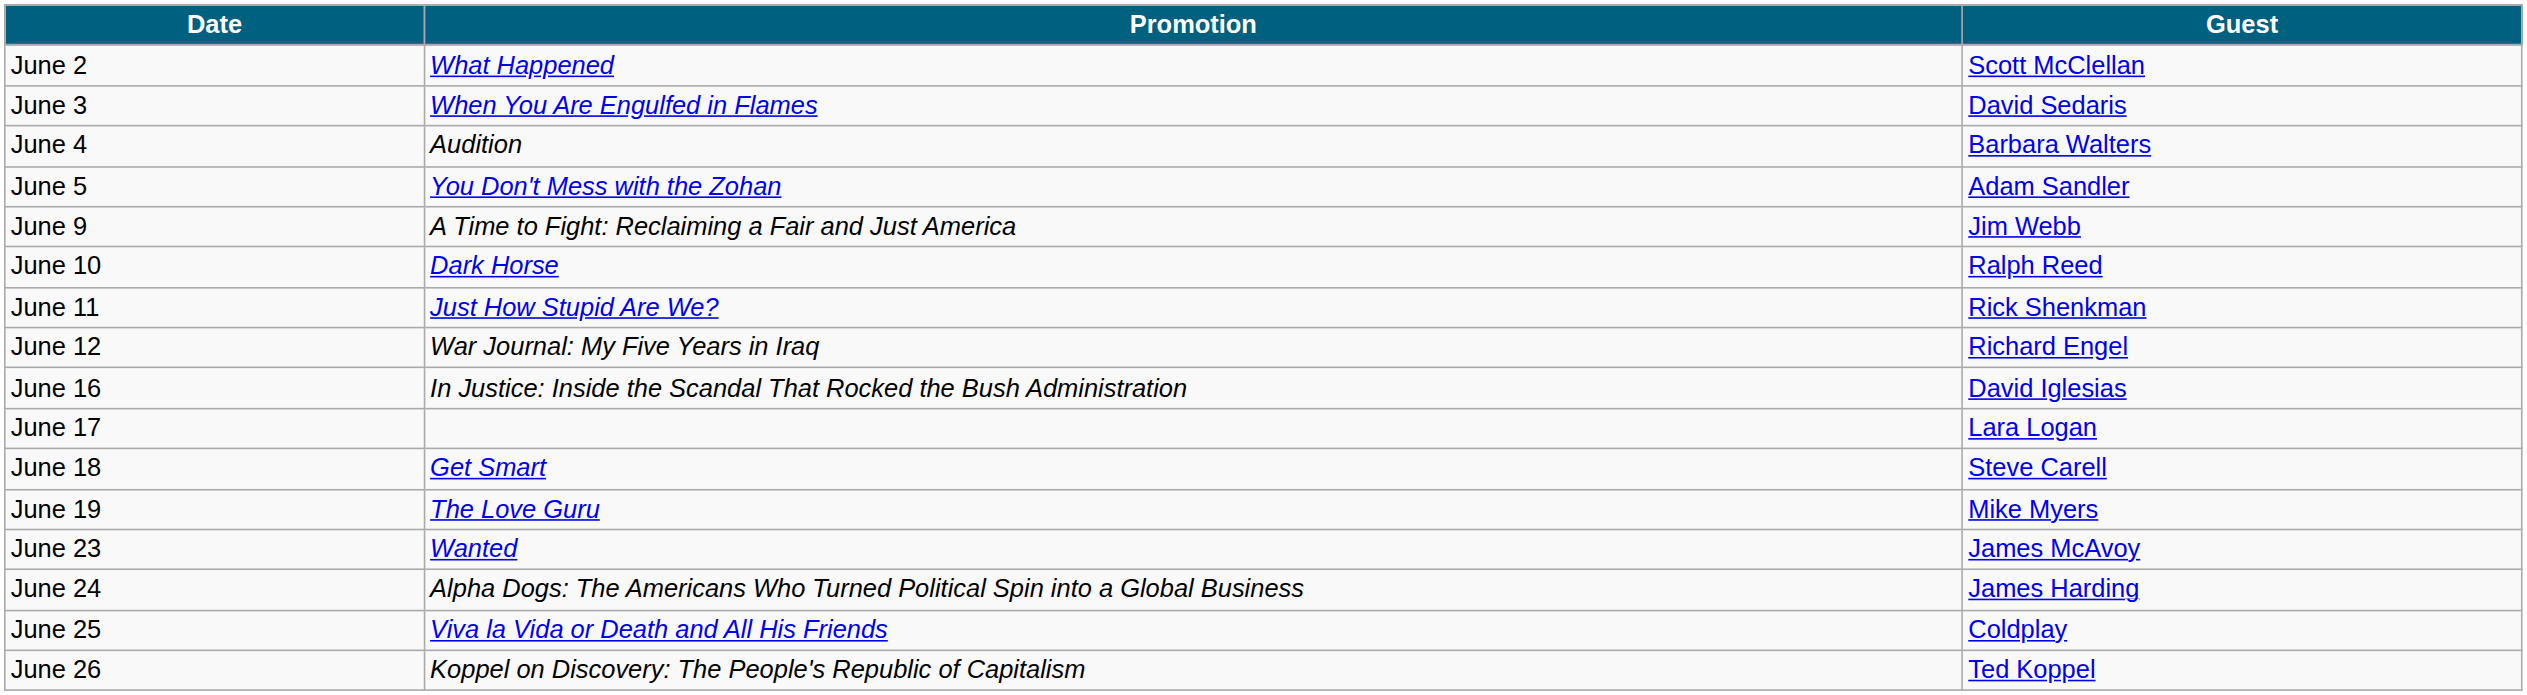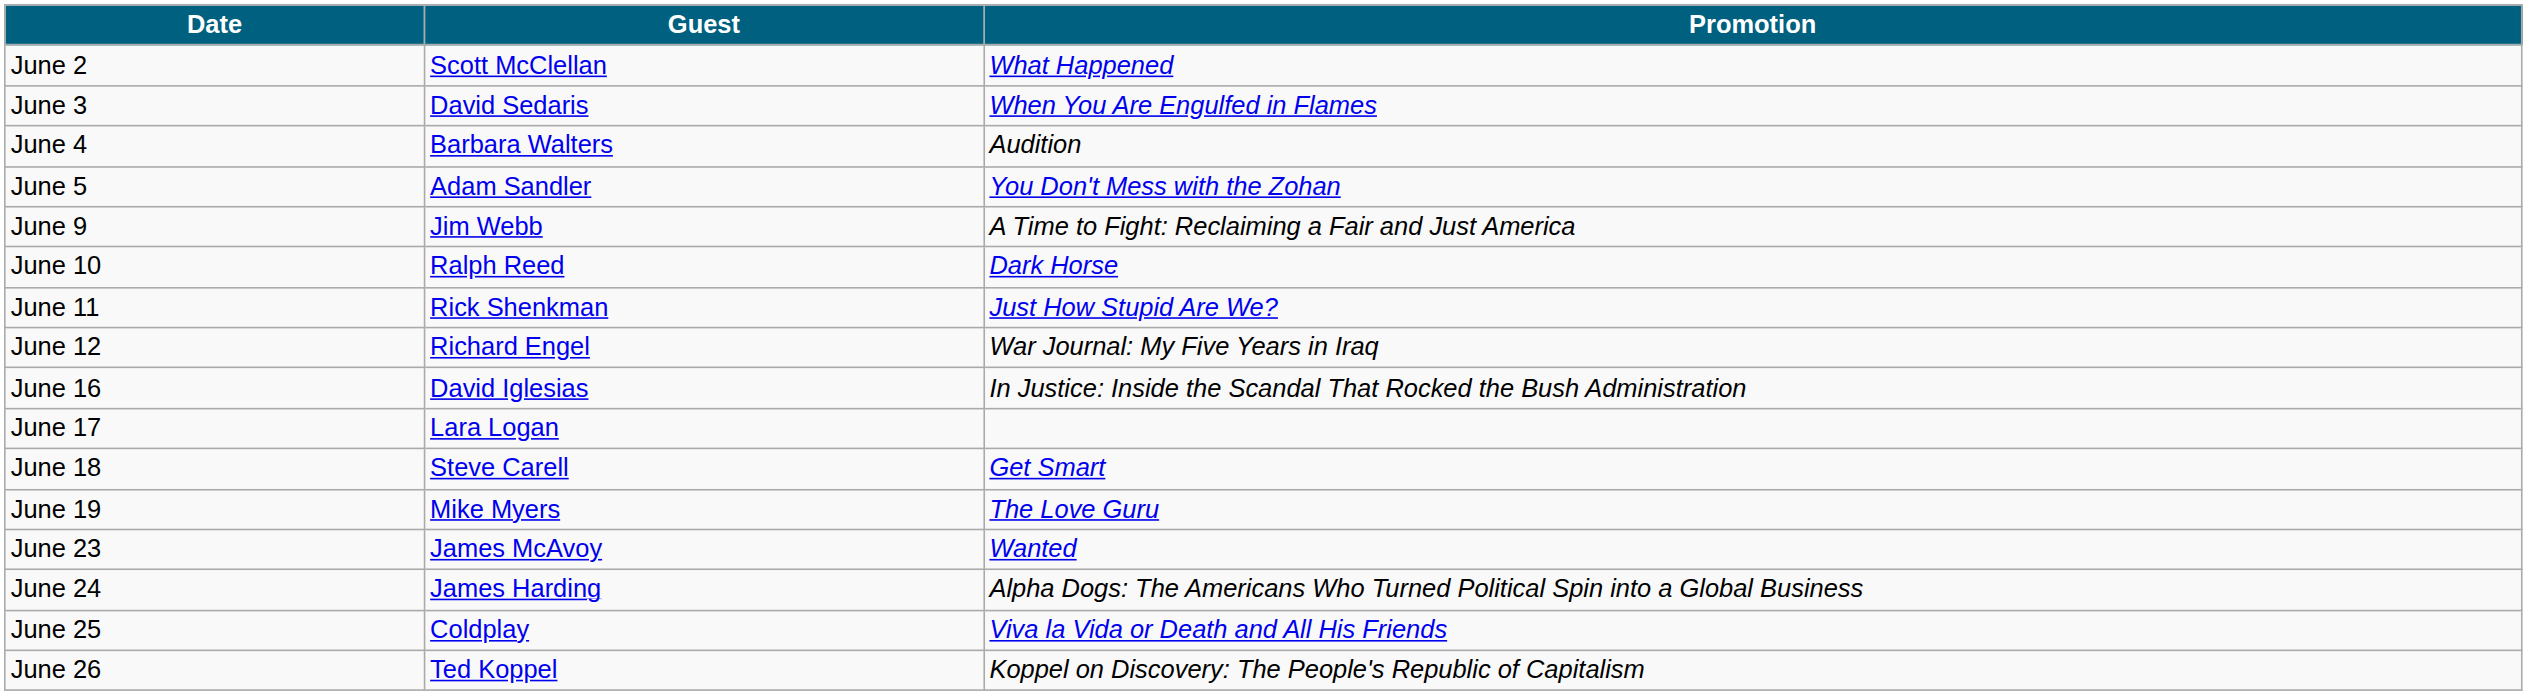columns swapped: Guest <-> Promotion
